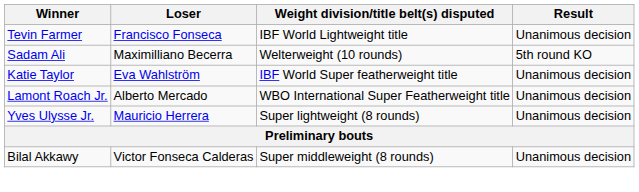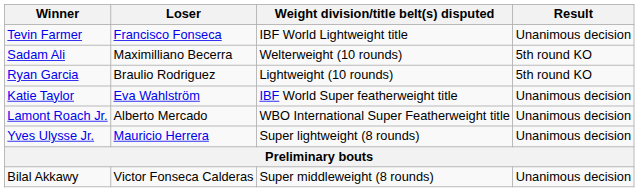+ row: Ryan Garcia | Braulio Rodriguez | Lightweight (10 rounds) | 5th round KO
